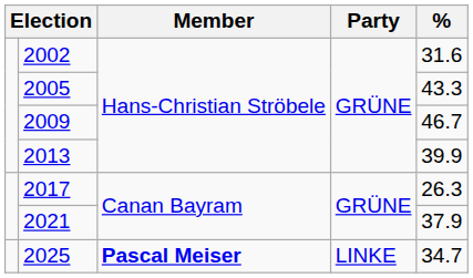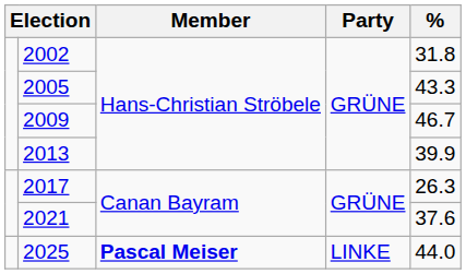2002 | %: 31.6 -> 31.8
2021 | %: 37.9 -> 37.6
2025 | %: 34.7 -> 44.0
